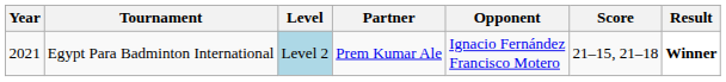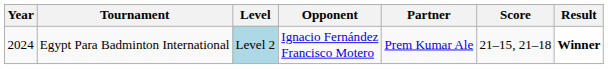columns swapped: Partner <-> Opponent
Egypt Para Badminton International | Year: 2021 -> 2024
